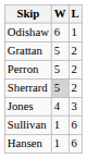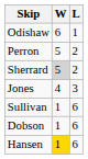- row: Grattan | 5 | 2
+ row: Dobson | 1 | 6
Hansen | W: no background -> gold background
